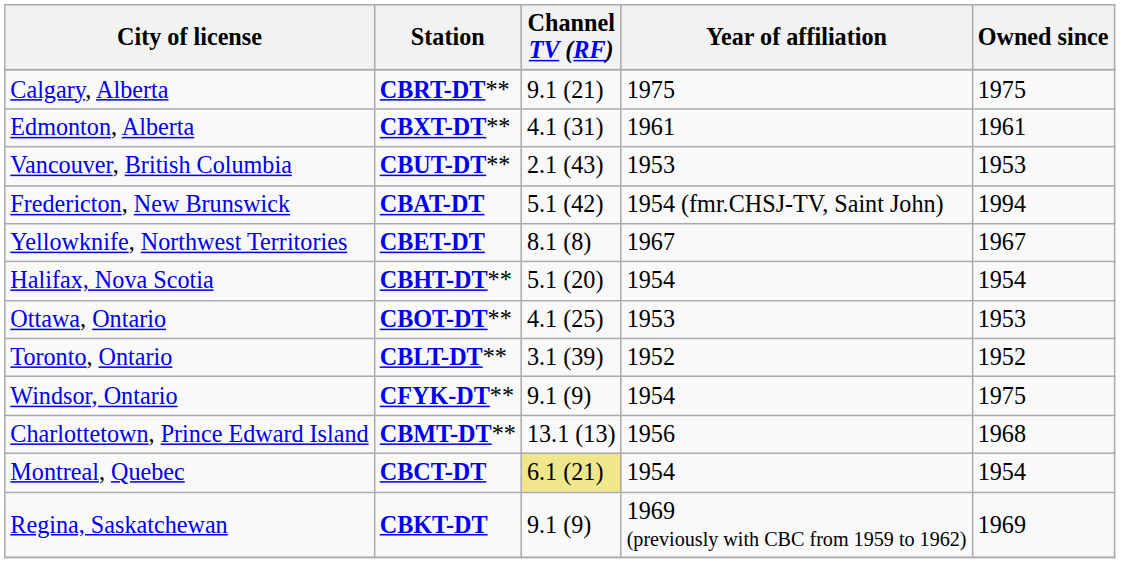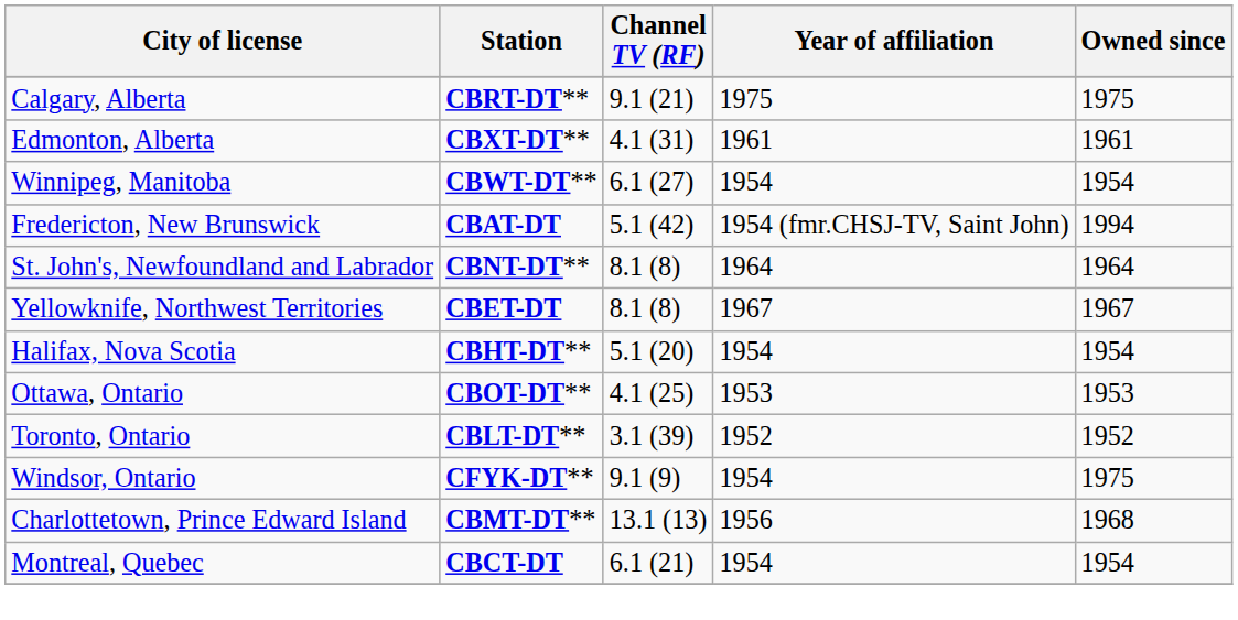- row: Vancouver, British Columbia | CBUT-DT** | 2.1 (43) | 1953 | 1953
+ row: Winnipeg, Manitoba | CBWT-DT** | 6.1 (27) | 1954 | 1954
+ row: St. John's, Newfoundland and Labrador | CBNT-DT** | 8.1 (8) | 1964 | 1964
Montreal, Quebec | Channel TV (RF): khaki background -> no background
- row: Regina, Saskatchewan | CBKT-DT | 9.1 (9) | 1969 (previously with CBC from 1959 to 1962) | 1969
